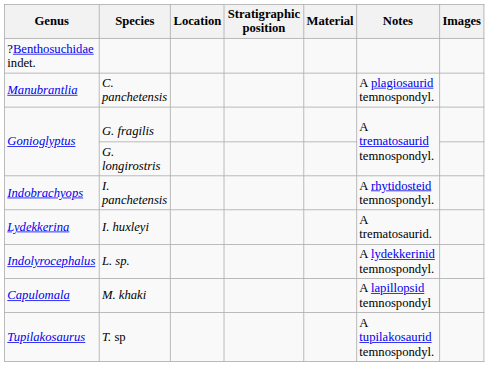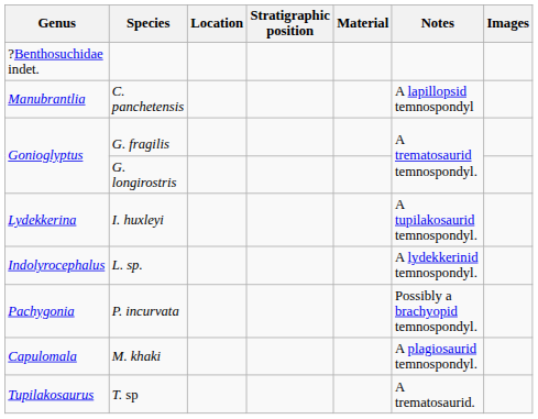C. panchetensis | Notes: A plagiosaurid temnospondyl. -> A lapillopsid temnospondyl
- row: Indobrachyops | I. panchetensis | A rhytidosteid temnospondyl.
I. huxleyi | Notes: A trematosaurid. -> A tupilakosaurid temnospondyl.
+ row: Pachygonia | P. incurvata | Possibly a brachyopid temnospondyl.
M. khaki | Notes: A lapillopsid temnospondyl -> A plagiosaurid temnospondyl.
T. sp | Notes: A tupilakosaurid temnospondyl. -> A trematosaurid.
